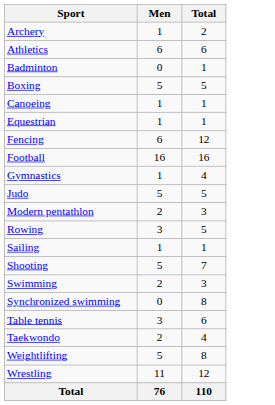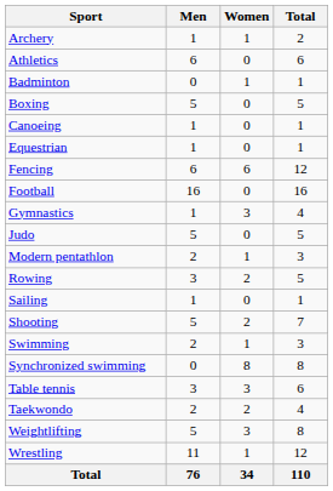+ column: Women | 1 | 0 | 1 | 0 | 0 | 0 | 6 | 0 | 3 | 0 | 1 | 2 | 0 | 2 | 1 | 8 | 3 | 2 | 3 | 1 | 34
